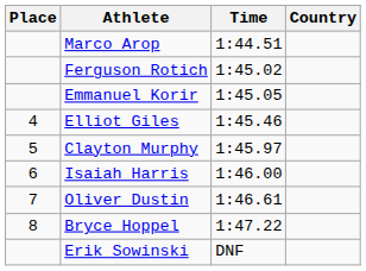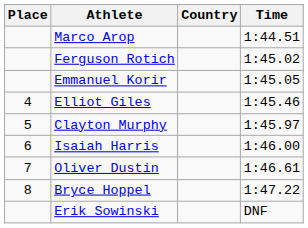columns swapped: Country <-> Time
